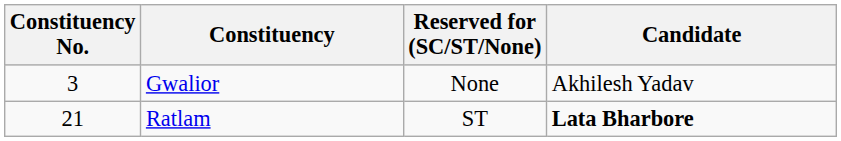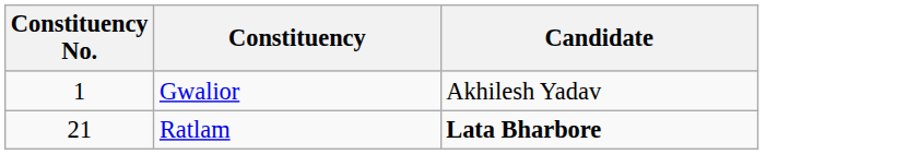- column: Reserved for (SC/ST/None) | None | ST
Gwalior | Constituency No.: 3 -> 1
